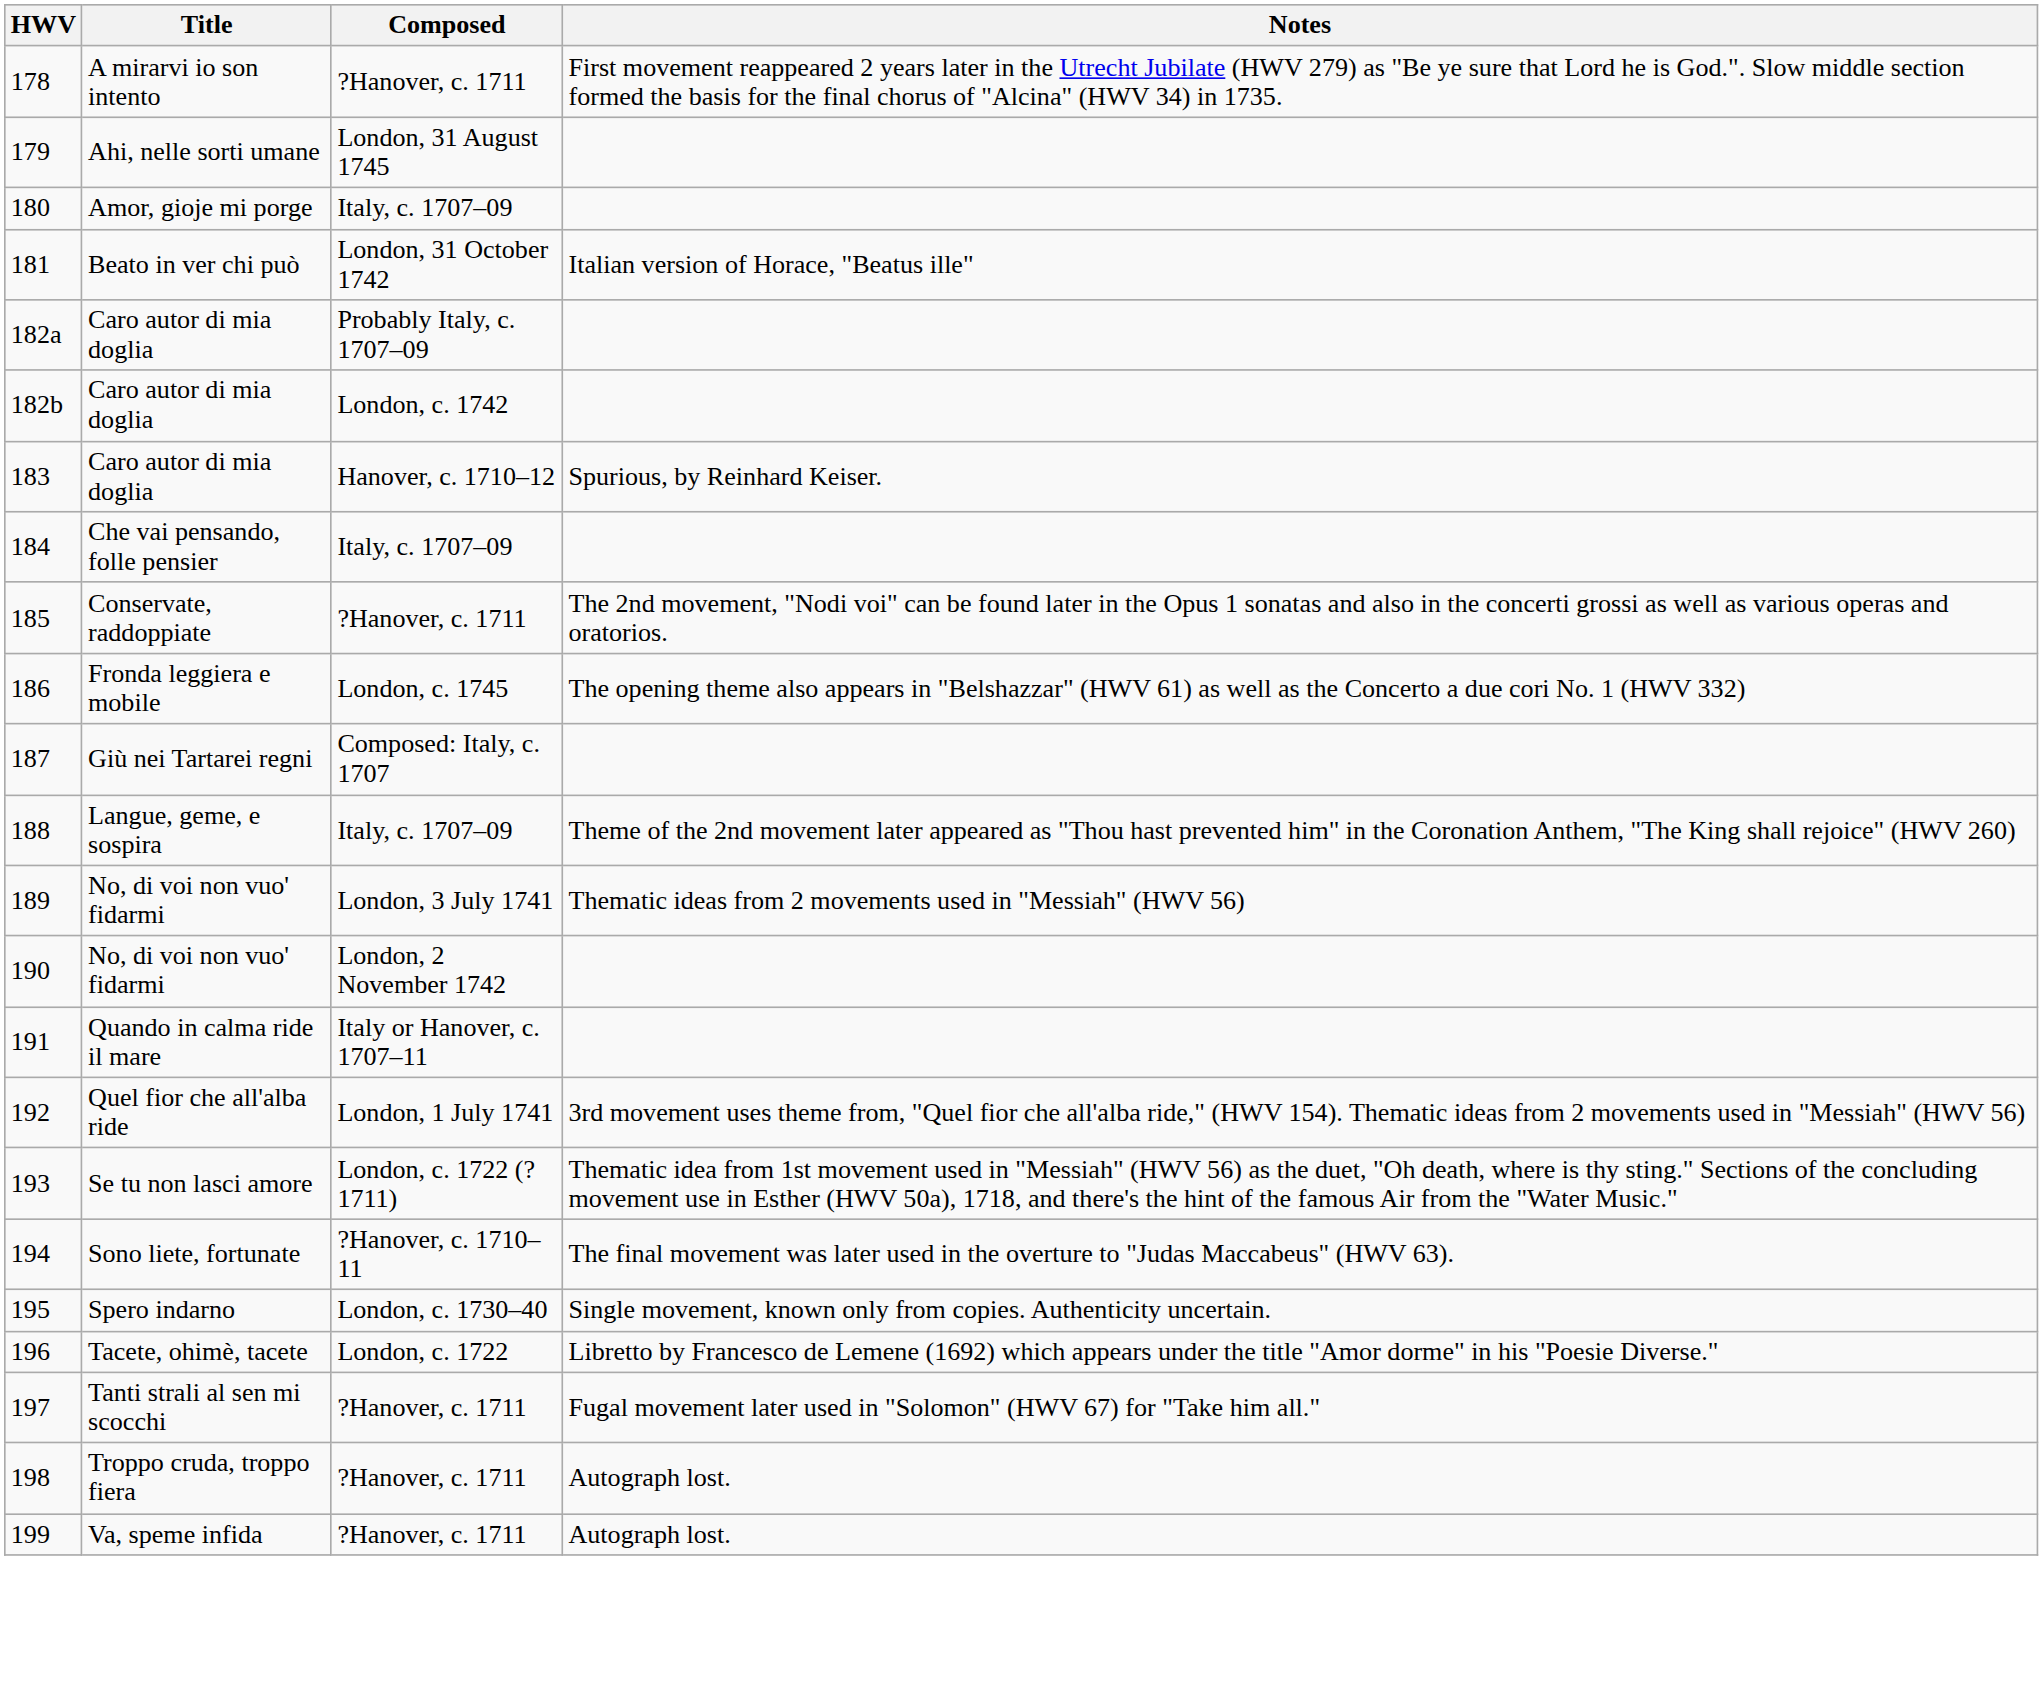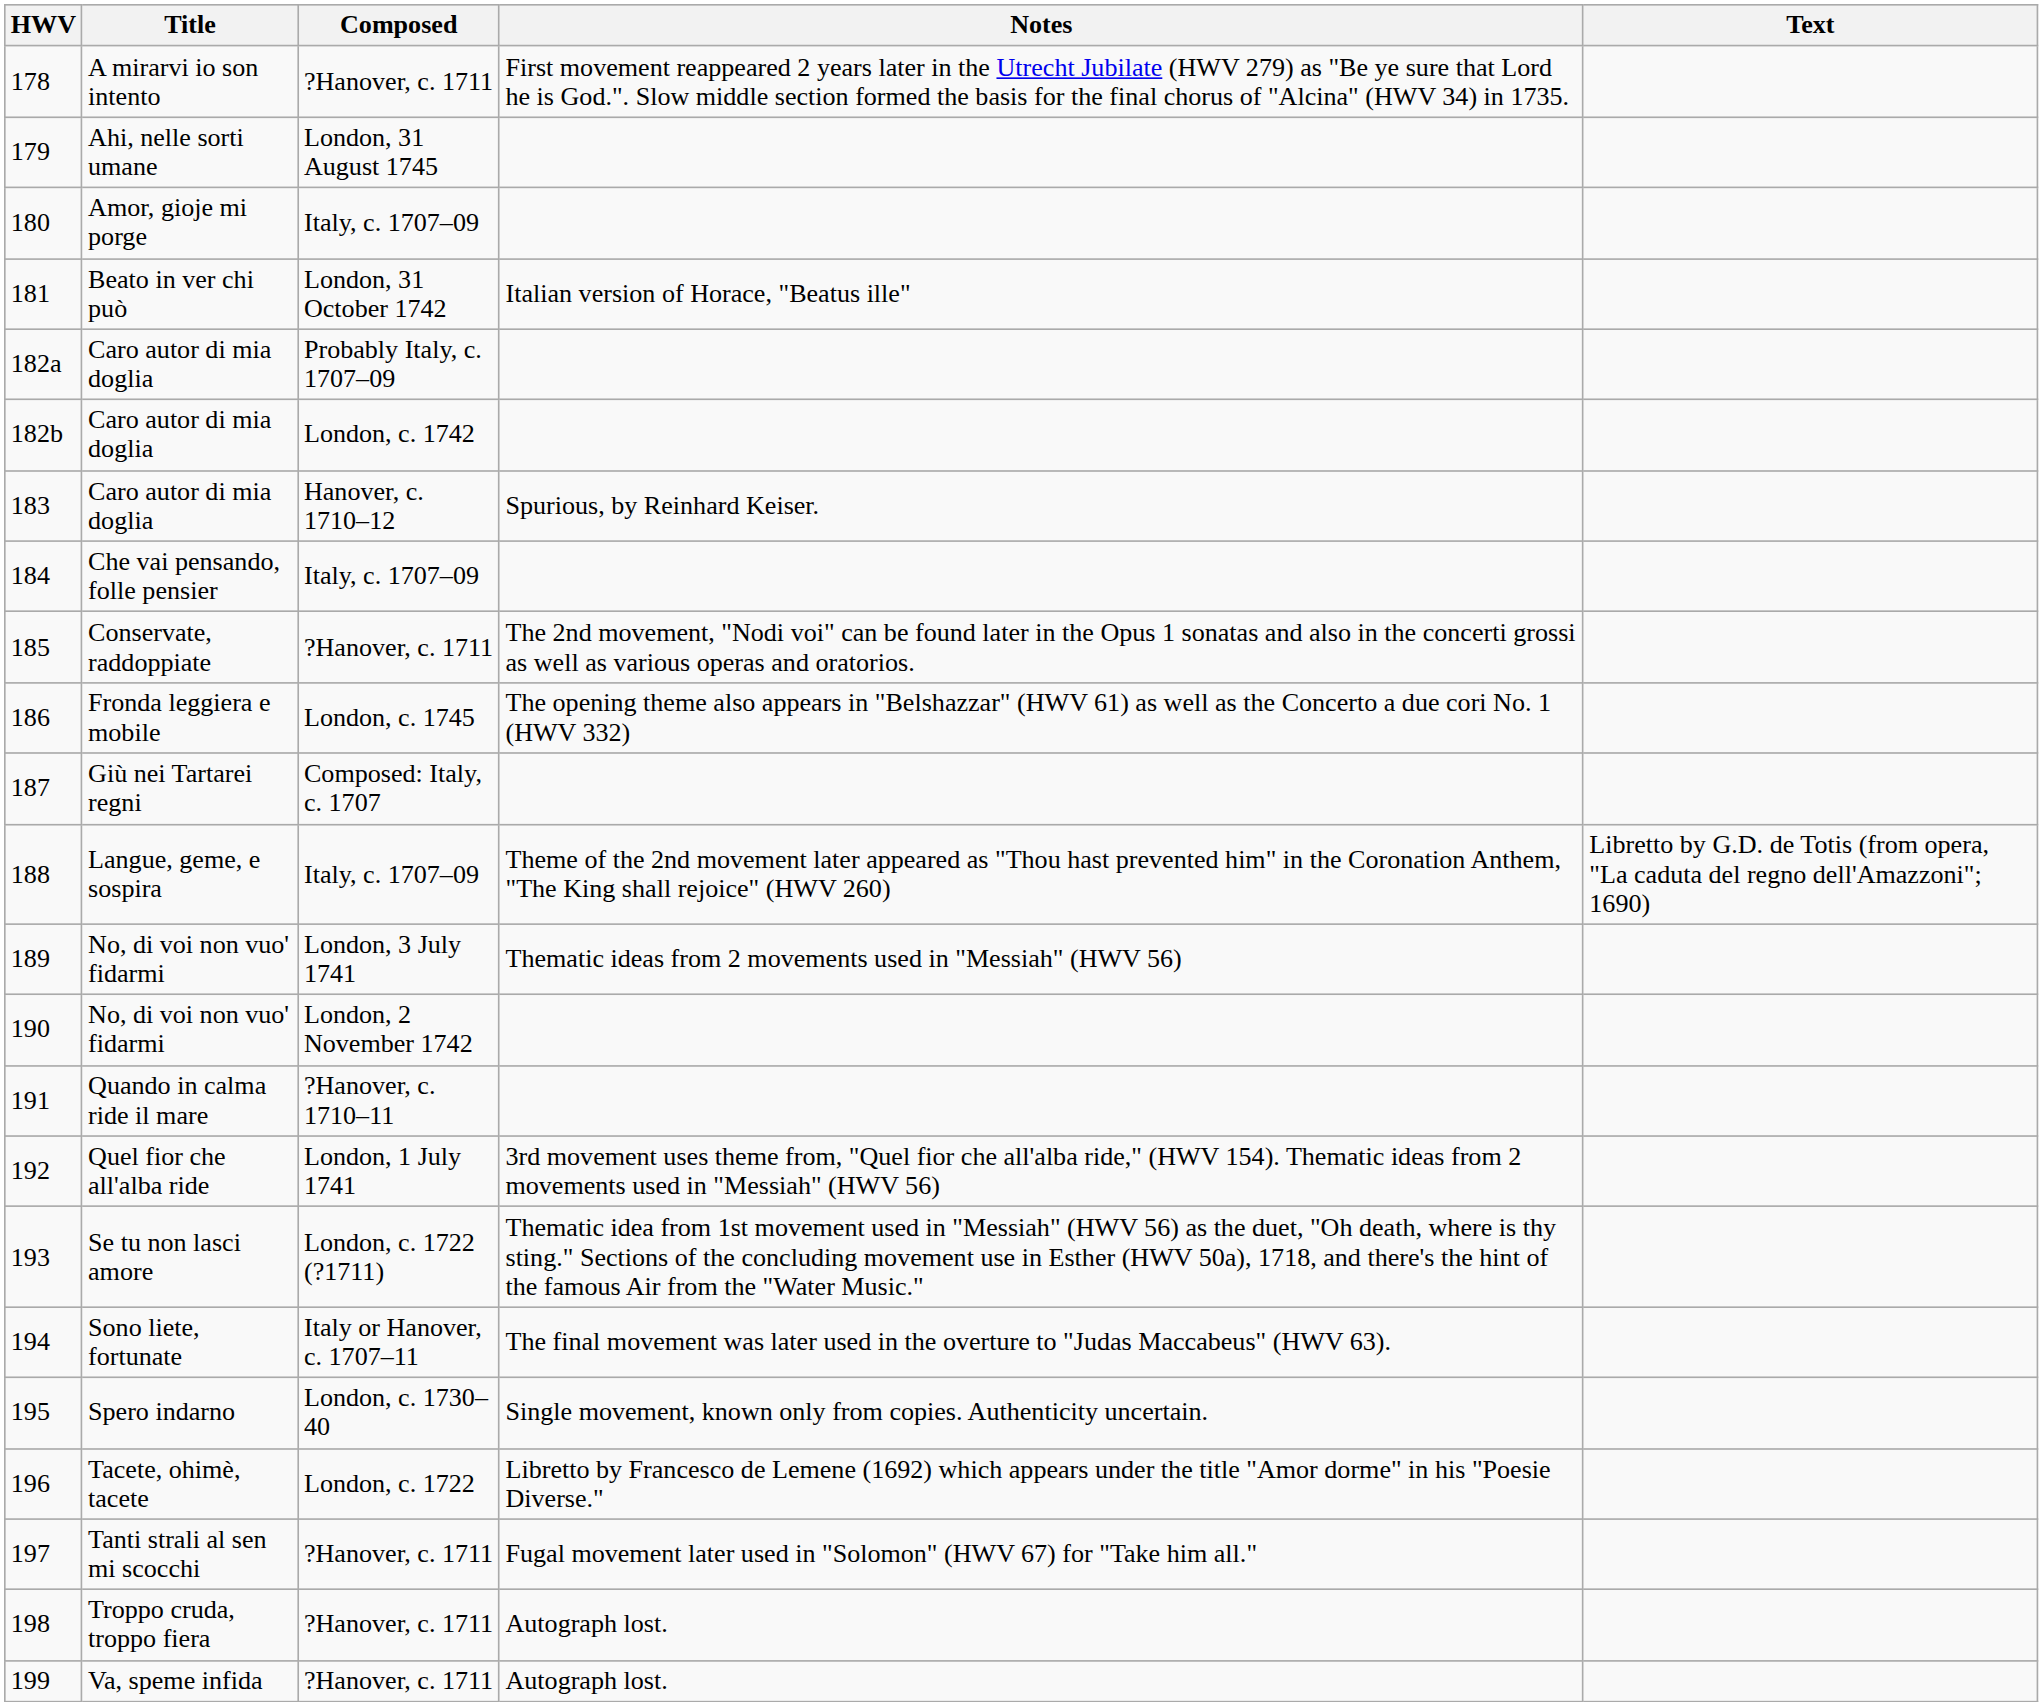+ column: Text | Libretto by G.D. de Totis (from opera, "La caduta del regno dell'Amazzoni"; 1690)
191 | Composed: Italy or Hanover, c. 1707–11 -> ?Hanover, c. 1710–11
194 | Composed: ?Hanover, c. 1710–11 -> Italy or Hanover, c. 1707–11
